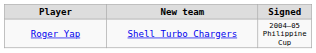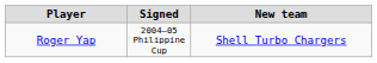columns swapped: Signed <-> New team
